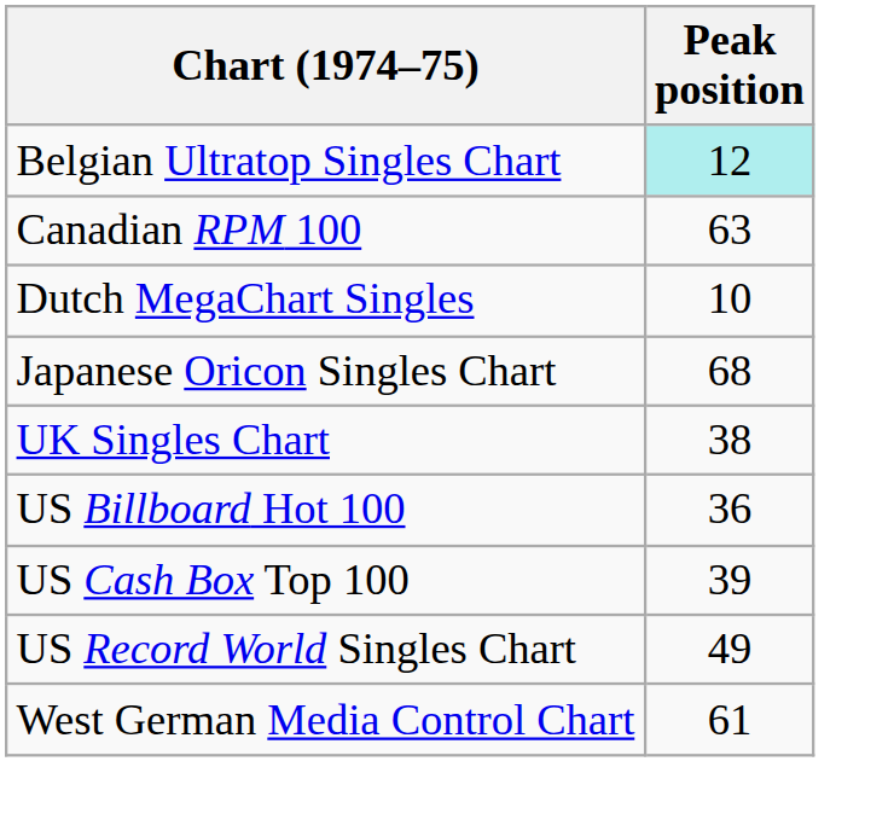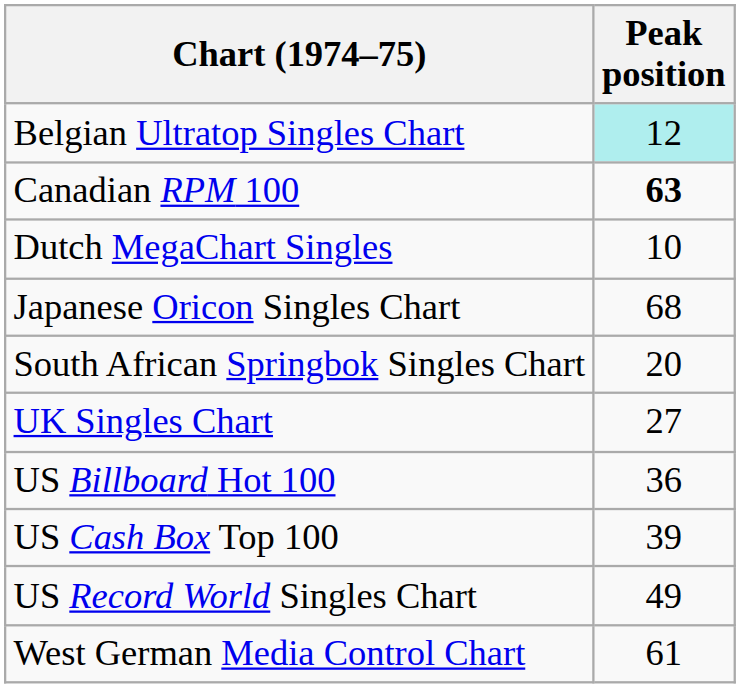Canadian RPM 100 | Peak position: normal -> bold
+ row: South African Springbok Singles Chart | 20
UK Singles Chart | Peak position: 38 -> 27
